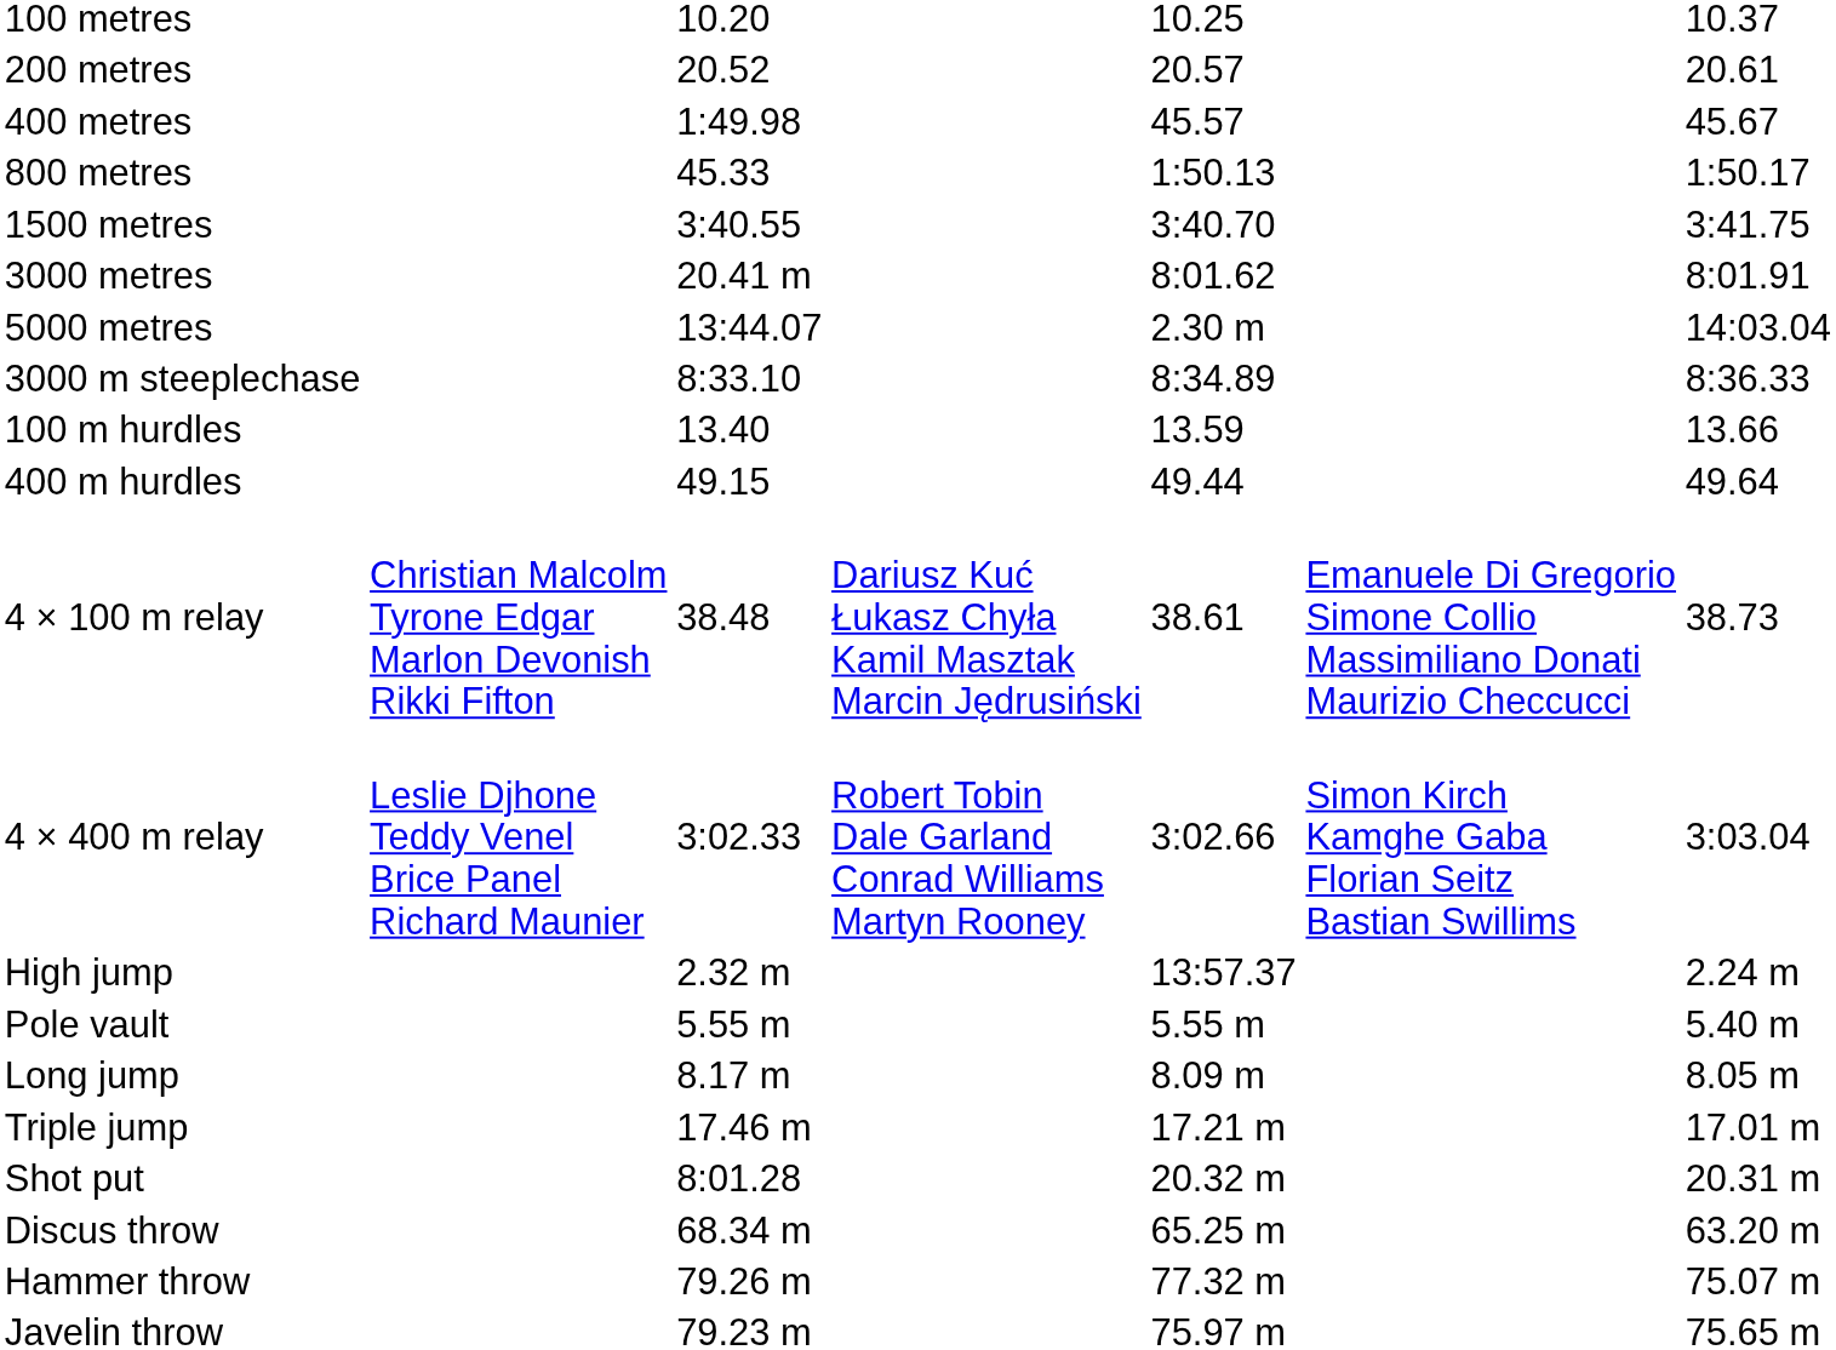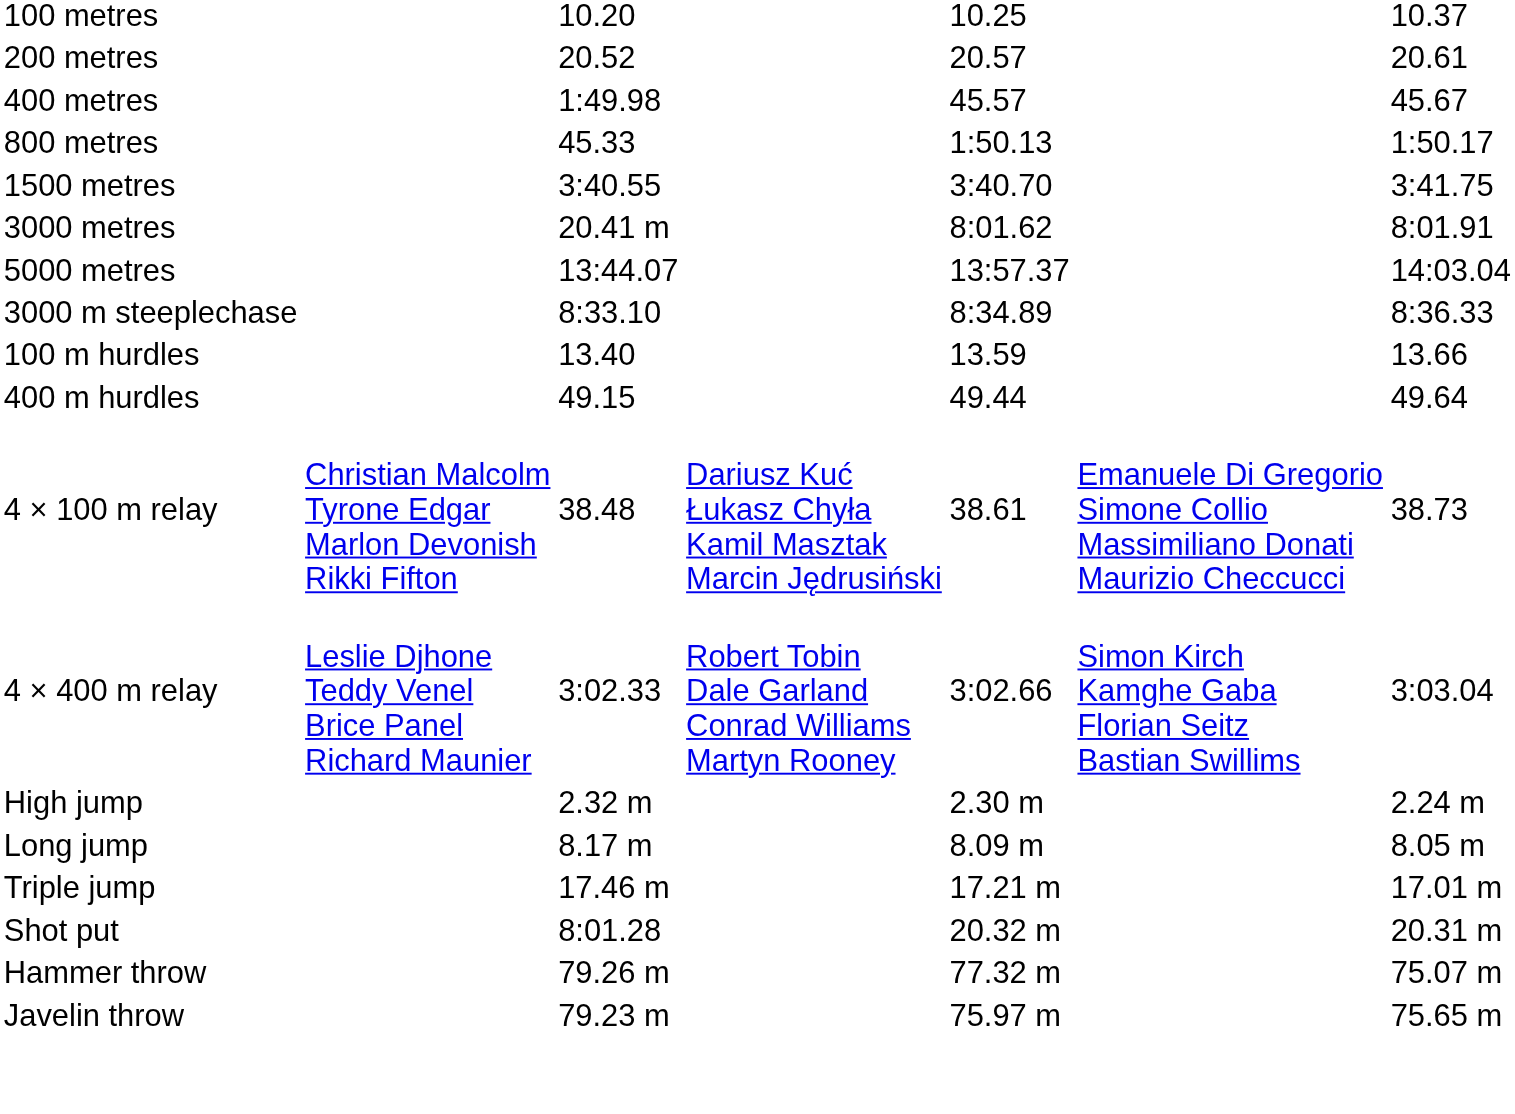5000 metres | column 5: 2.30 m -> 13:57.37
High jump | column 5: 13:57.37 -> 2.30 m
- row: Pole vault | 5.55 m | 5.55 m | 5.40 m
- row: Discus throw | 68.34 m | 65.25 m | 63.20 m
